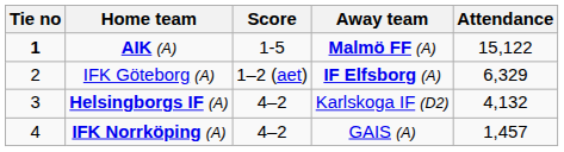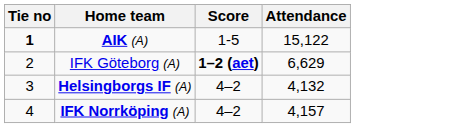- column: Away team | Malmö FF (A) | IF Elfsborg (A) | Karlskoga IF (D2) | GAIS (A)
IFK Göteborg (A) | Score: normal -> bold
IFK Göteborg (A) | Attendance: 6,329 -> 6,629
IFK Norrköping (A) | Attendance: 1,457 -> 4,157
